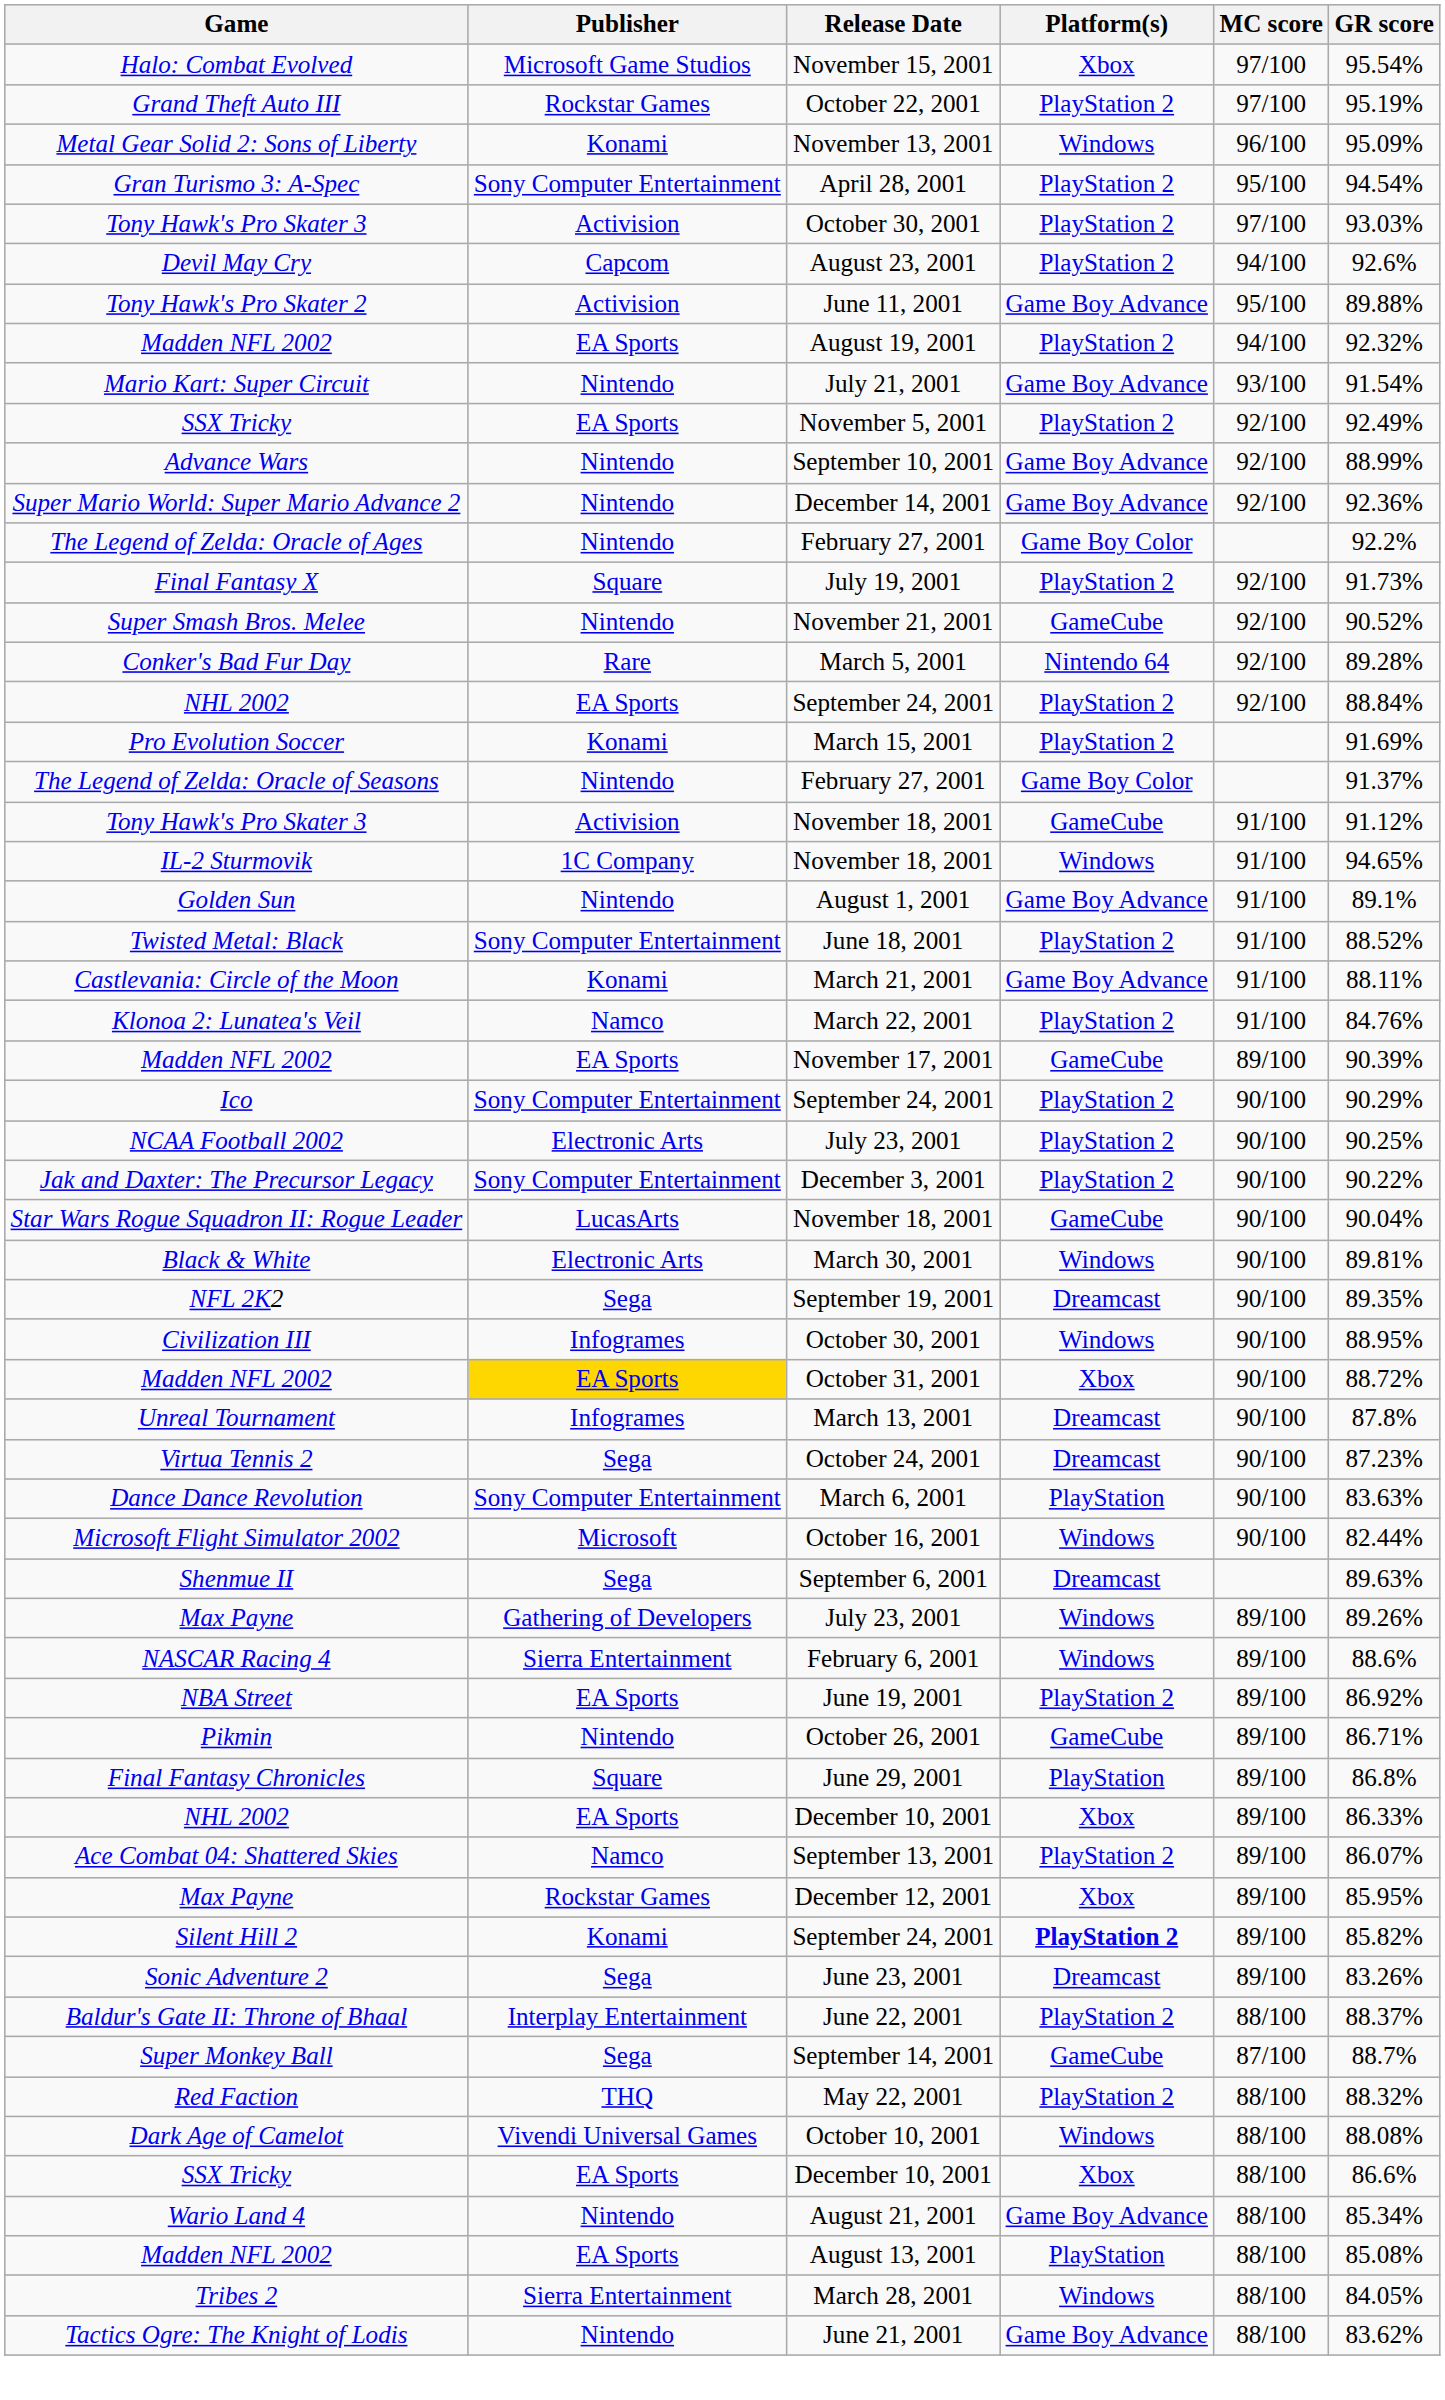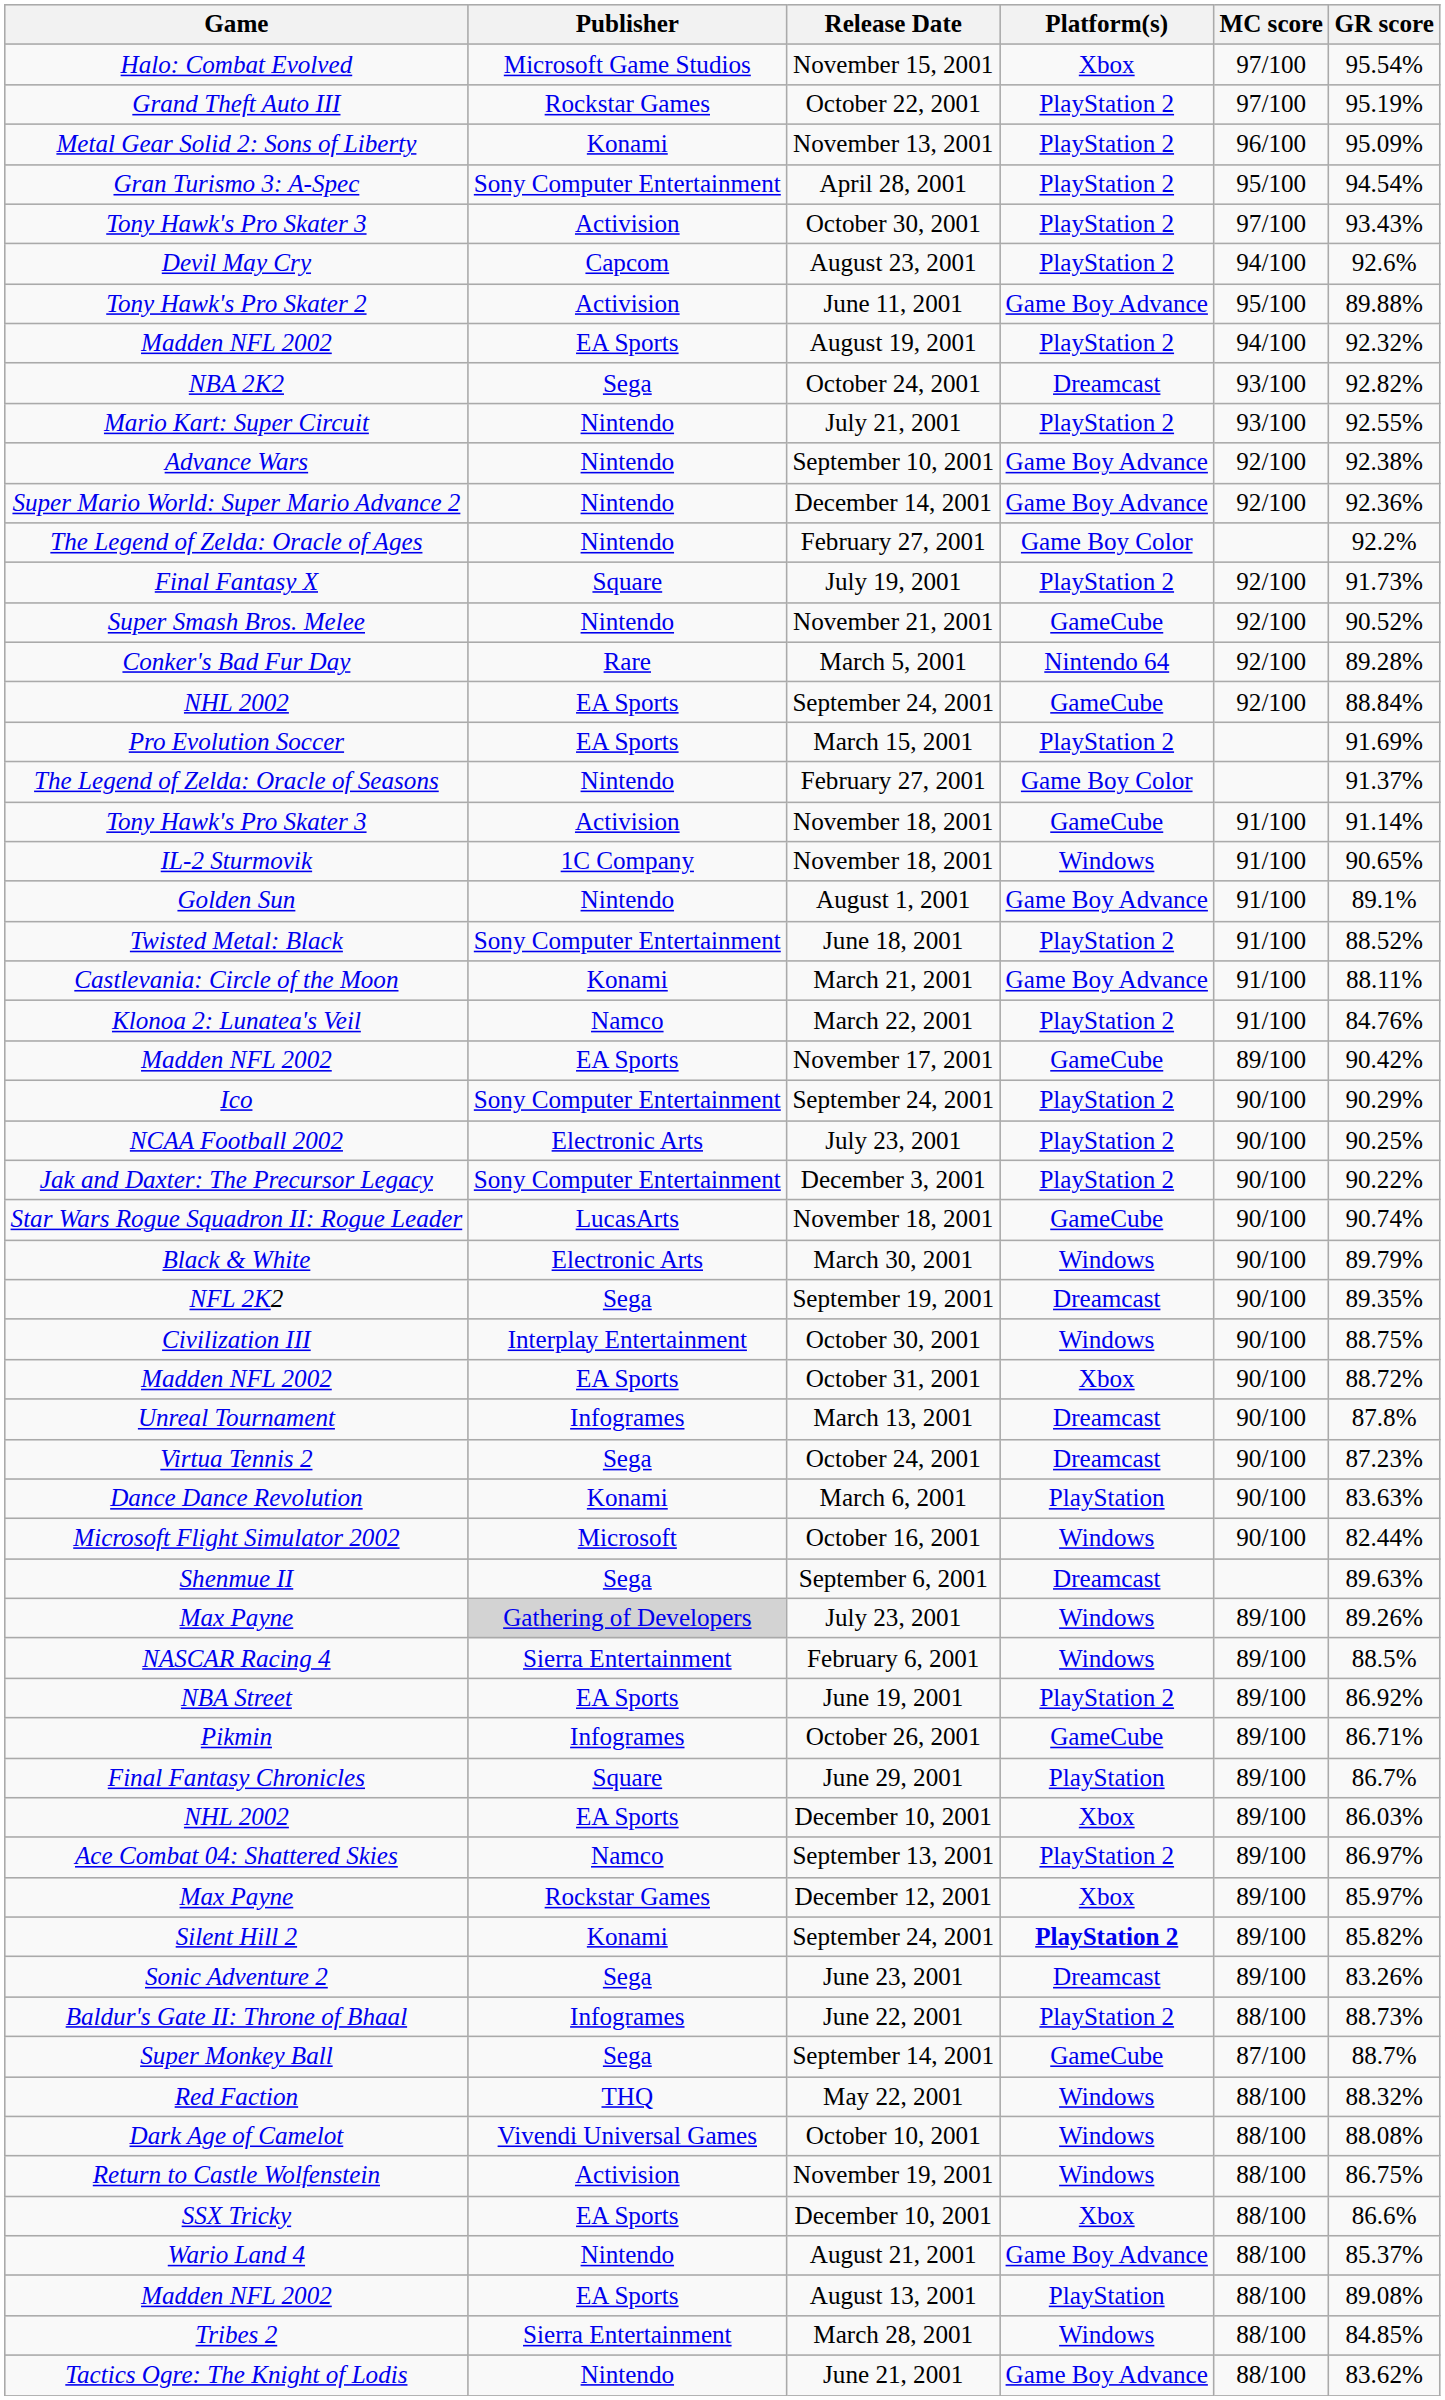Metal Gear Solid 2: Sons of Liberty | Platform(s): Windows -> PlayStation 2
Tony Hawk's Pro Skater 3 / October 30, 2001 | GR score: 93.03% -> 93.43%
+ row: NBA 2K2 | Sega | October 24, 2001 | Dreamcast | 93/100 | 92.82%
Mario Kart: Super Circuit | Platform(s): Game Boy Advance -> PlayStation 2
Mario Kart: Super Circuit | GR score: 91.54% -> 92.55%
- row: SSX Tricky | EA Sports | November 5, 2001 | PlayStation 2 | 92/100 | 92.49%
Advance Wars | GR score: 88.99% -> 92.38%
NHL 2002 / September 24, 2001 | Platform(s): PlayStation 2 -> GameCube
Pro Evolution Soccer | Publisher: Konami -> EA Sports
Tony Hawk's Pro Skater 3 / November 18, 2001 | GR score: 91.12% -> 91.14%
IL-2 Sturmovik | GR score: 94.65% -> 90.65%
Madden NFL 2002 / November 17, 2001 | GR score: 90.39% -> 90.42%
Star Wars Rogue Squadron II: Rogue Leader | GR score: 90.04% -> 90.74%
Black & White | GR score: 89.81% -> 89.79%
Civilization III | Publisher: Infogrames -> Interplay Entertainment
Civilization III | GR score: 88.95% -> 88.75%
Madden NFL 2002 / October 31, 2001 | Publisher: gold background -> no background
Dance Dance Revolution | Publisher: Sony Computer Entertainment -> Konami
Max Payne / July 23, 2001 | Publisher: no background -> lightgrey background
NASCAR Racing 4 | GR score: 88.6% -> 88.5%
Pikmin | Publisher: Nintendo -> Infogrames
Final Fantasy Chronicles | GR score: 86.8% -> 86.7%
NHL 2002 / December 10, 2001 | GR score: 86.33% -> 86.03%
Ace Combat 04: Shattered Skies | GR score: 86.07% -> 86.97%
Max Payne / December 12, 2001 | GR score: 85.95% -> 85.97%
Baldur's Gate II: Throne of Bhaal | Publisher: Interplay Entertainment -> Infogrames
Baldur's Gate II: Throne of Bhaal | GR score: 88.37% -> 88.73%
Red Faction | Platform(s): PlayStation 2 -> Windows
+ row: Return to Castle Wolfenstein | Activision | November 19, 2001 | Windows | 88/100 | 86.75%
Wario Land 4 | GR score: 85.34% -> 85.37%
Madden NFL 2002 / August 13, 2001 | GR score: 85.08% -> 89.08%
Tribes 2 | GR score: 84.05% -> 84.85%
